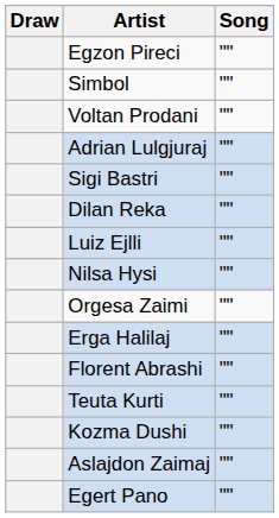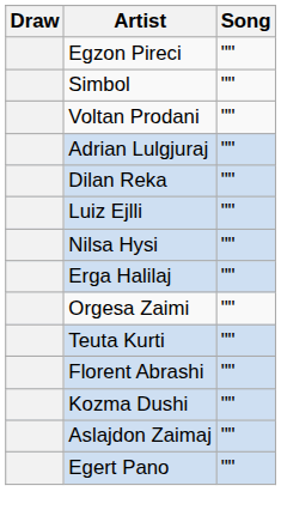- row: Sigi Bastri | ""
rows swapped: Orgesa Zaimi <-> Erga Halilaj
rows swapped: Florent Abrashi <-> Teuta Kurti
